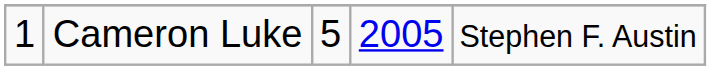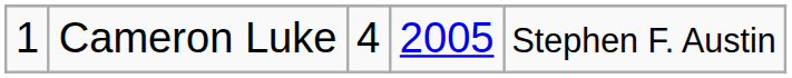Cameron Luke | column 3: 5 -> 4
